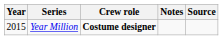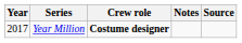Year Million | Year: 2015 -> 2017
